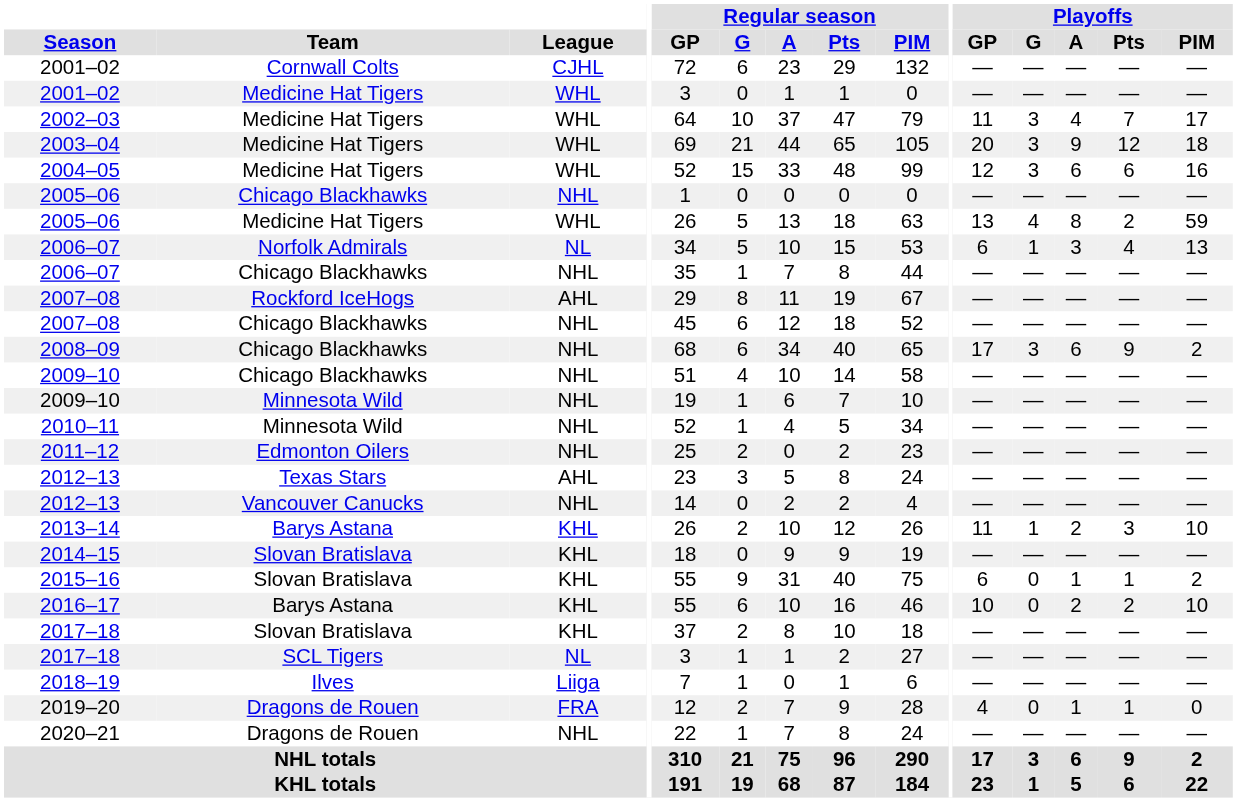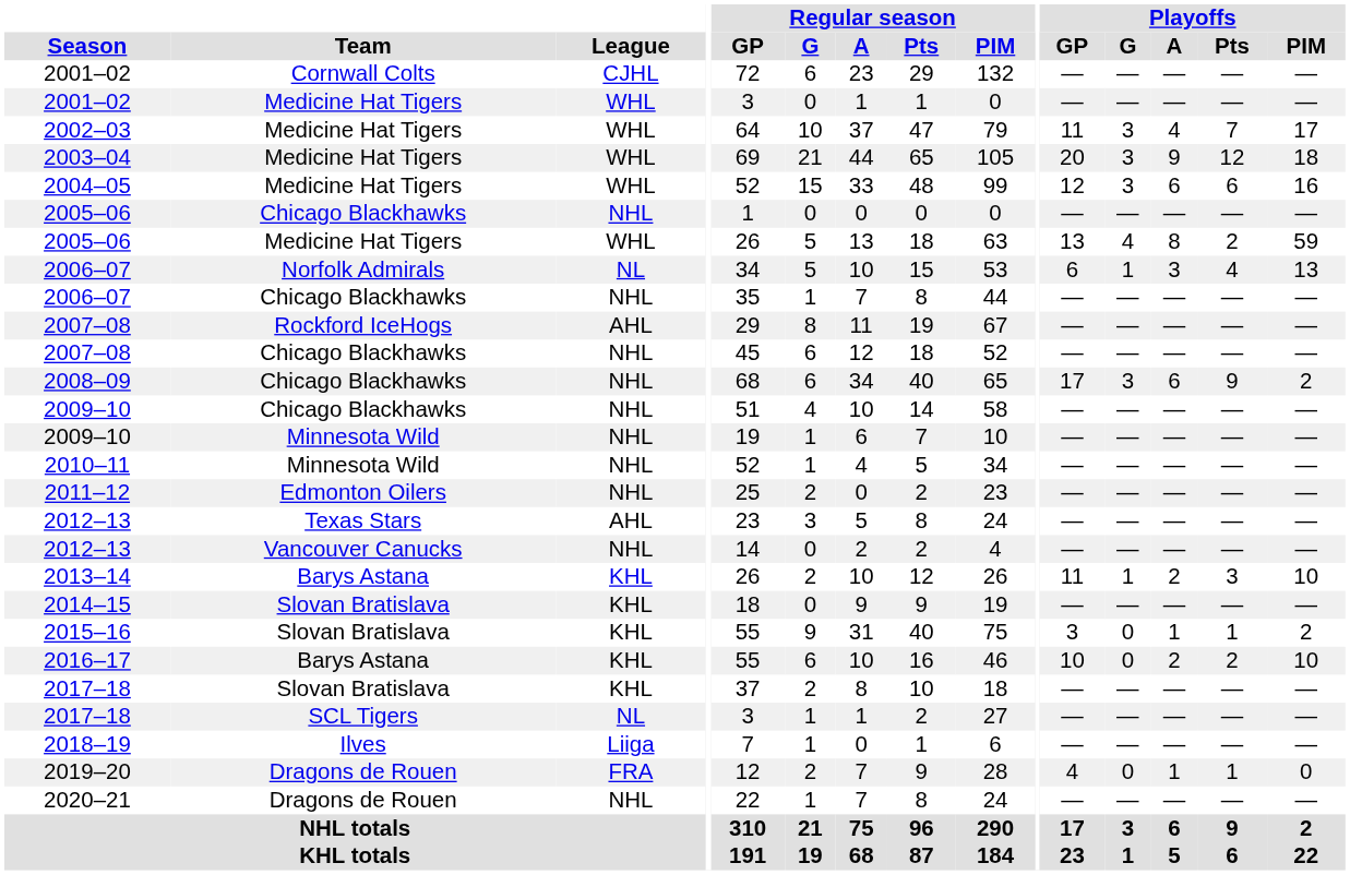2015–16 | Playoffs / GP: 6 -> 3
